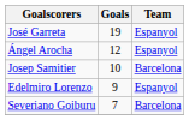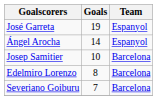Ángel Arocha | Goals: 12 -> 14
Edelmiro Lorenzo | Goals: 9 -> 8
Edelmiro Lorenzo | Team: Espanyol -> Barcelona
